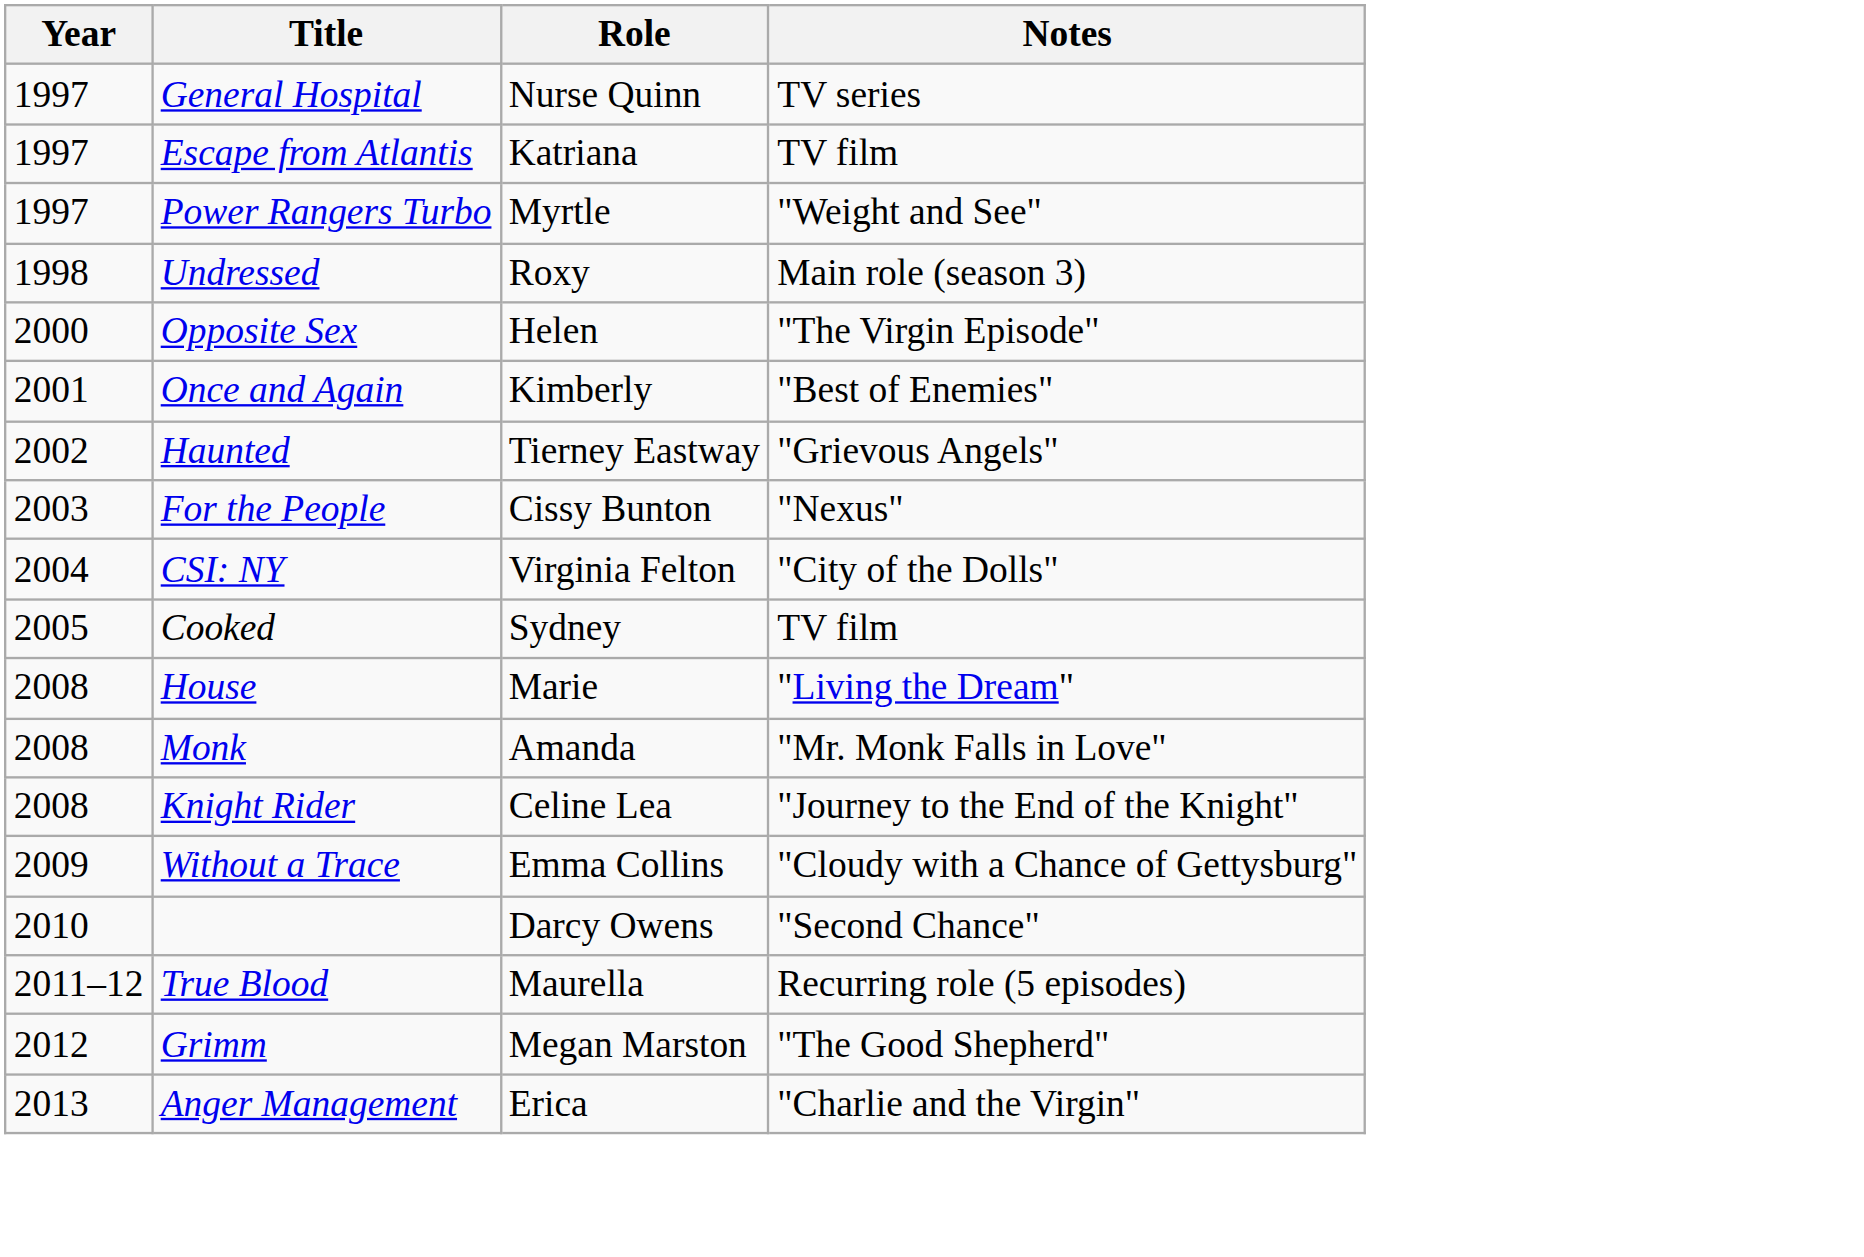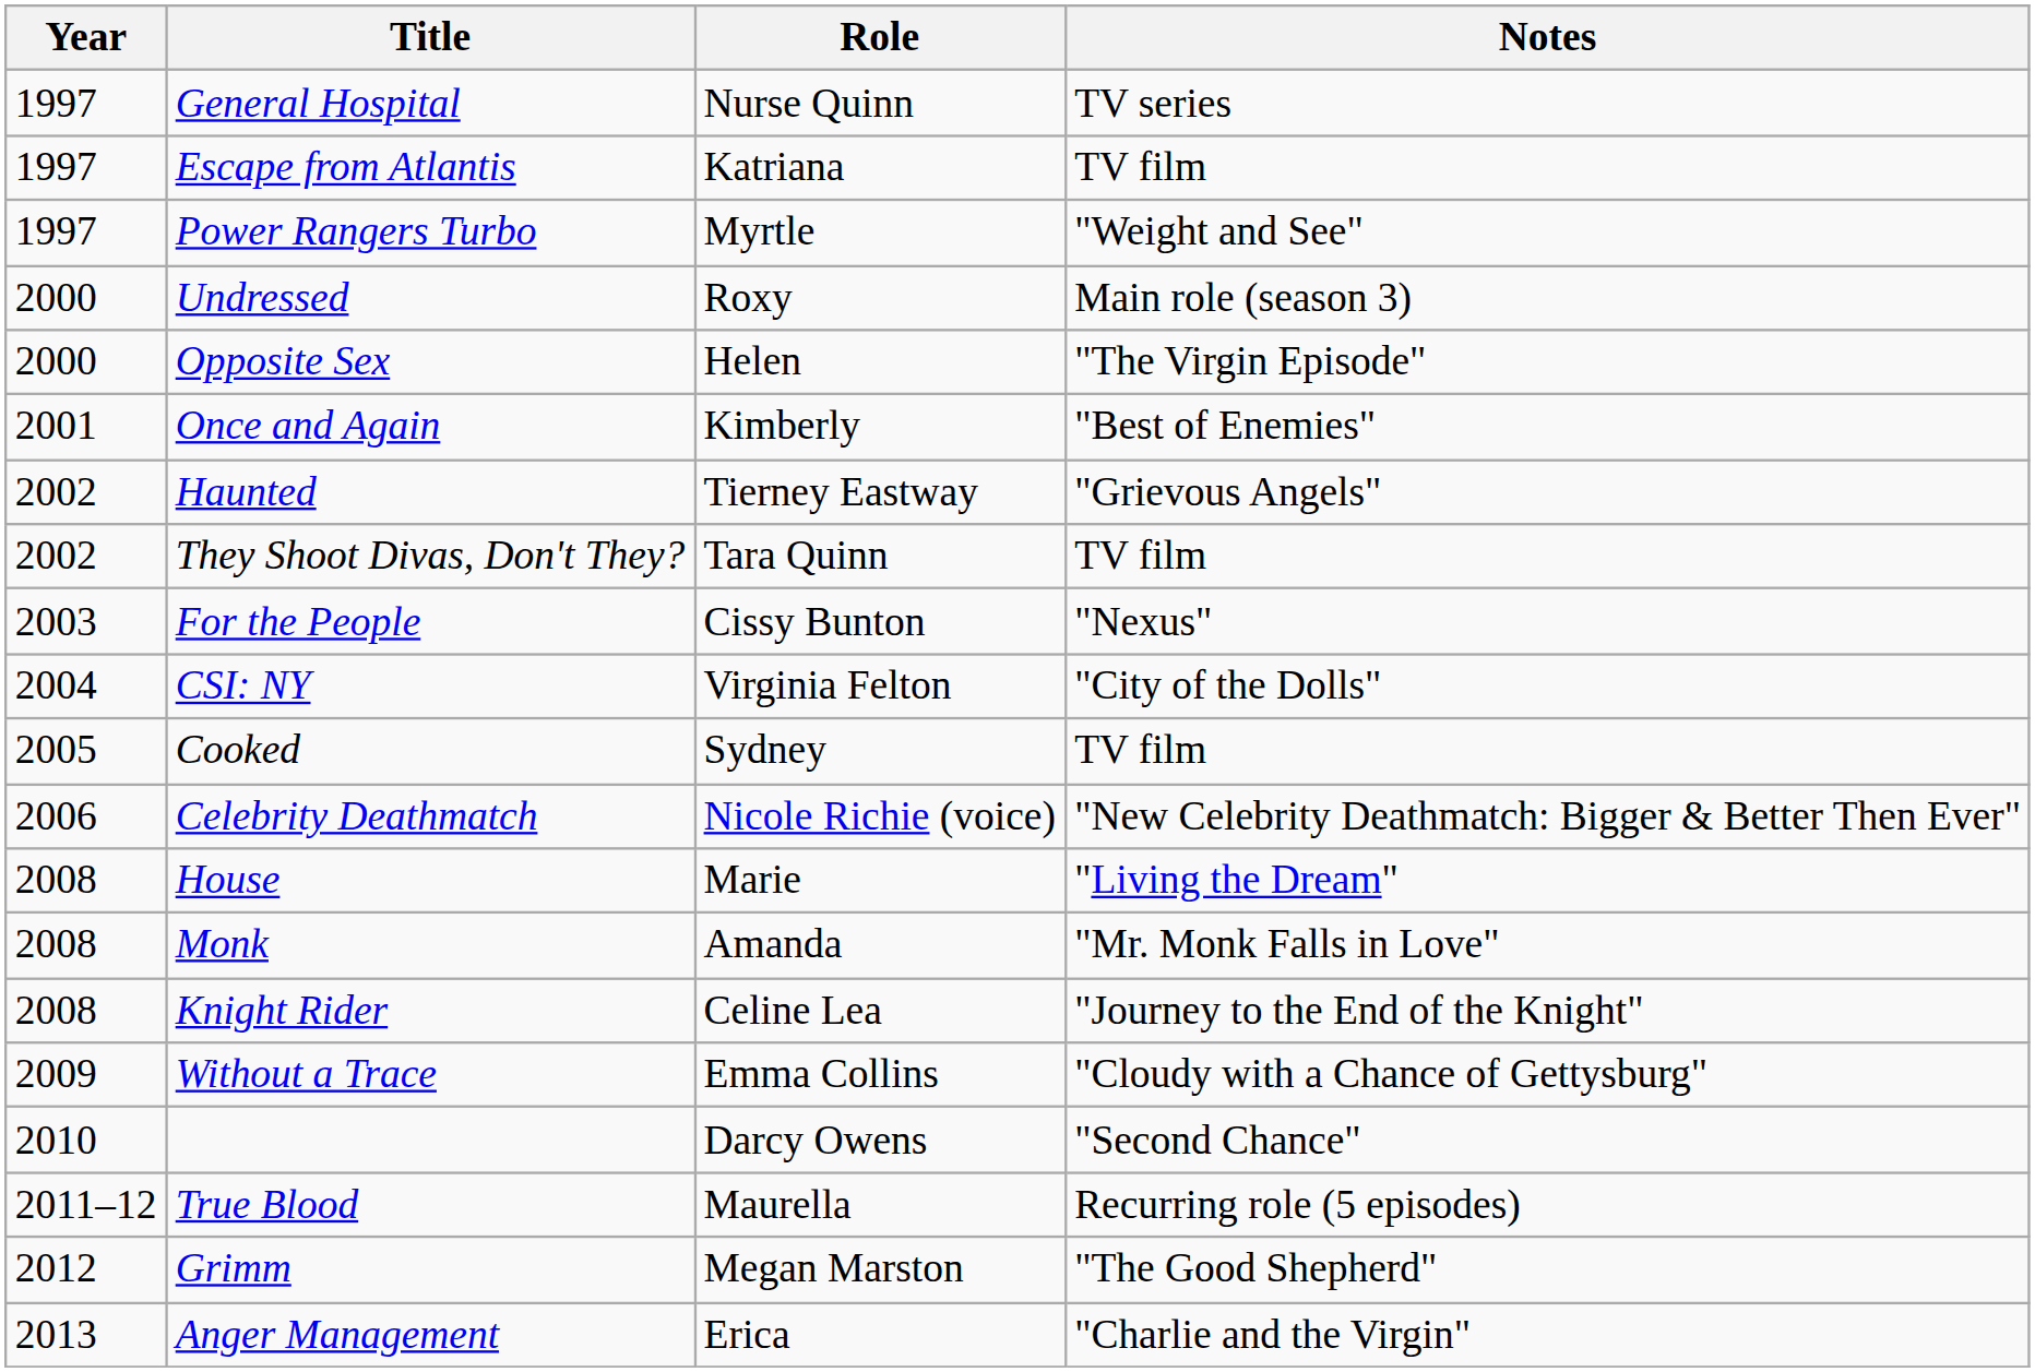Undressed | Year: 1998 -> 2000
+ row: 2002 | They Shoot Divas, Don't They? | Tara Quinn | TV film
+ row: 2006 | Celebrity Deathmatch | Nicole Richie (voice) | "New Celebrity Deathmatch: Bigger & Better Then Ever"
